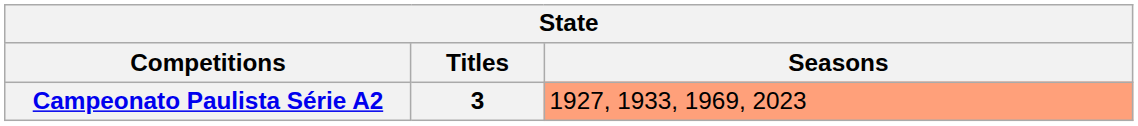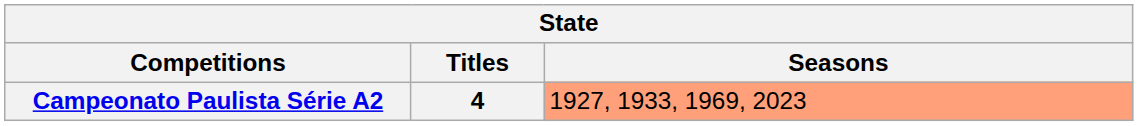Campeonato Paulista Série A2 | Titles: 3 -> 4
